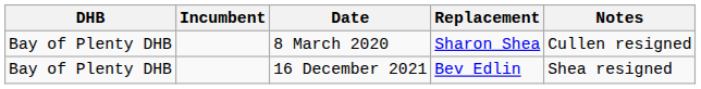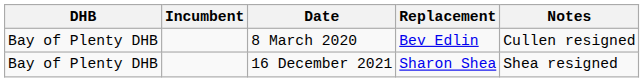8 March 2020 | Replacement: Sharon Shea -> Bev Edlin
16 December 2021 | Replacement: Bev Edlin -> Sharon Shea
